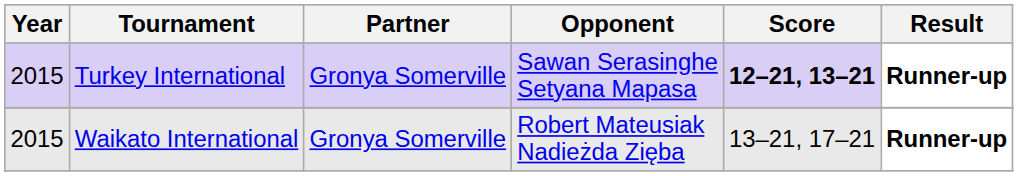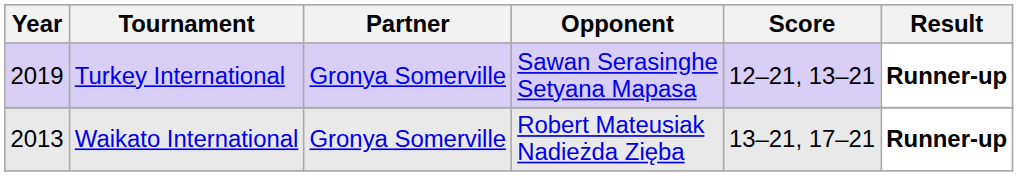Turkey International | Year: 2015 -> 2019
Turkey International | Score: bold -> normal
Waikato International | Year: 2015 -> 2013
